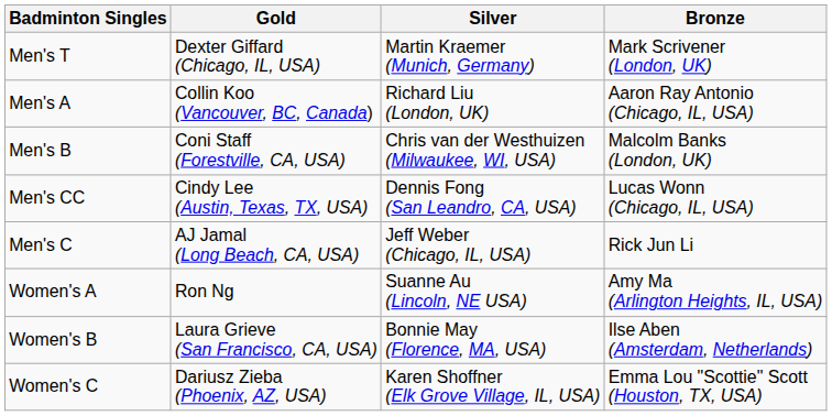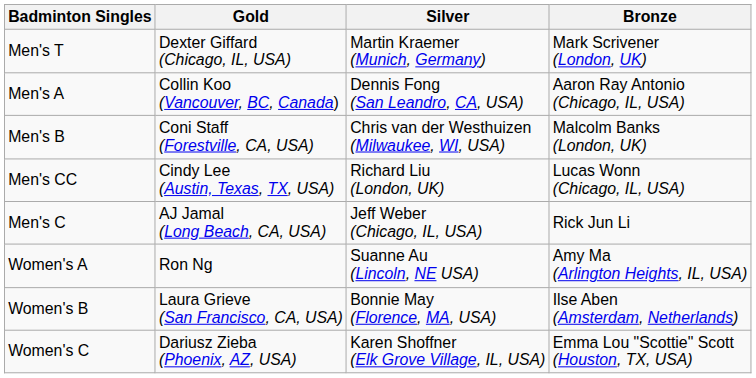Men's A | Silver: Richard Liu (London, UK) -> Dennis Fong (San Leandro, CA, USA)
Men's CC | Silver: Dennis Fong (San Leandro, CA, USA) -> Richard Liu (London, UK)
